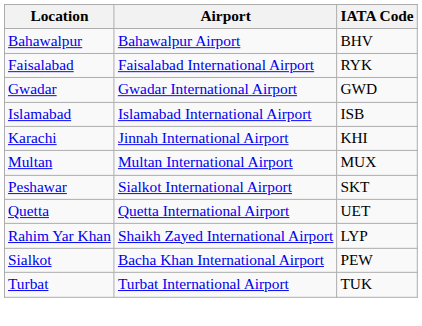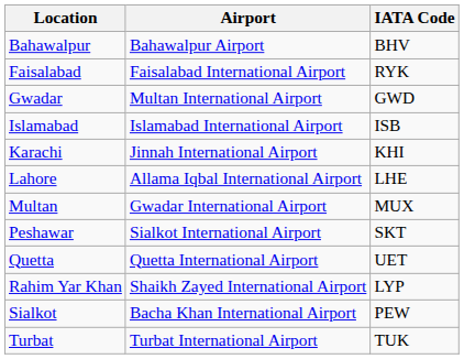Gwadar | Airport: Gwadar International Airport -> Multan International Airport
+ row: Lahore | Allama Iqbal International Airport | LHE
Multan | Airport: Multan International Airport -> Gwadar International Airport
